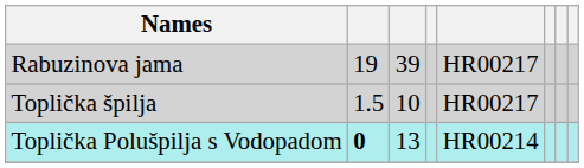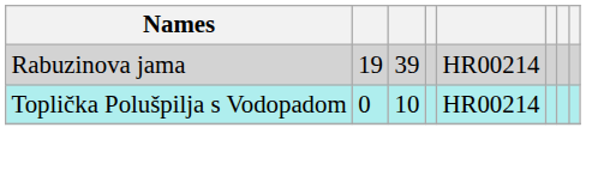Rabuzinova jama | column 5: HR00217 -> HR00214
- row: Toplička špilja | 1.5 | 10 | HR00217
Toplička Polušpilja s Vodopadom | column 2: bold -> normal
Toplička Polušpilja s Vodopadom | column 3: 13 -> 10
